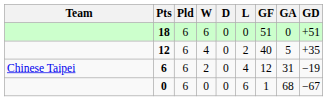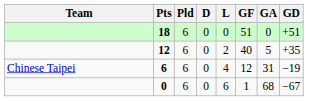- column: W | 6 | 4 | 2 | 0
